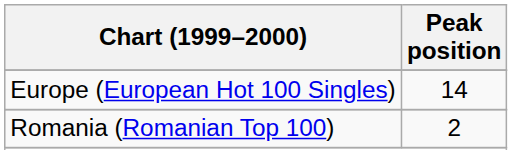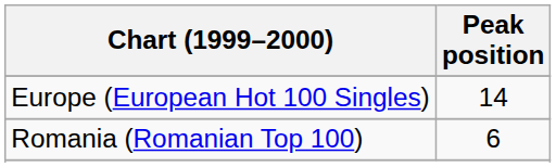Romania (Romanian Top 100) | Peak position: 2 -> 6
